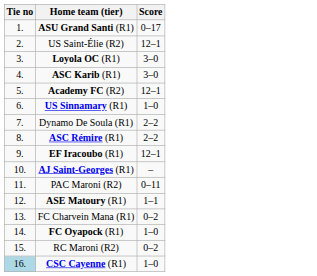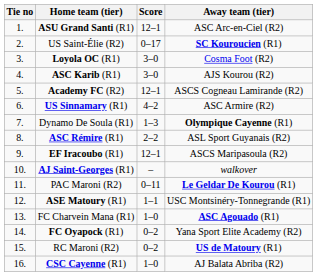+ column: Away team (tier) | ASC Arc-en-Ciel (R2) | SC Kouroucien (R1) | Cosma Foot (R2) | AJS Kourou (R2) | ASCS Cogneau Lamirande (R2) | ASC Armire (R2) | Olympique Cayenne (R1) | ASL Sport Guyanais (R2) | ASCS Maripasoula (R2) | walkover | Le Geldar De Kourou (R1) | USC Montsinéry-Tonnegrande (R1) | ASC Agouado (R1) | Yana Sport Elite Academy (R2) | US de Matoury (R1) | AJ Balata Abriba (R2)
ASU Grand Santi (R1) | Score: 0–17 -> 12–1
US Saint-Élie (R2) | Score: 12–1 -> 0–17
US Sinnamary (R1) | Score: 1–0 -> 4–2
Dynamo De Soula (R1) | Score: 2–2 -> 1–3
FC Charvein Mana (R1) | Score: 0–2 -> 1–0
FC Oyapock (R1) | Score: 1–0 -> 0–2
CSC Cayenne (R1) | Tie no: lightblue background -> no background
